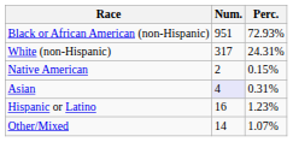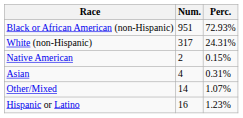Asian | Num.: lavender background -> no background
rows swapped: Other/Mixed <-> Hispanic or Latino
